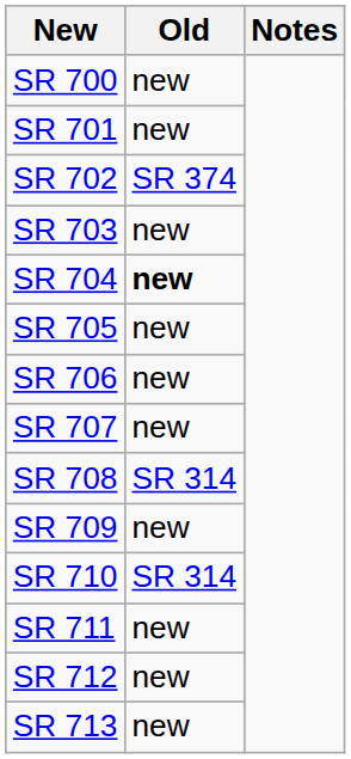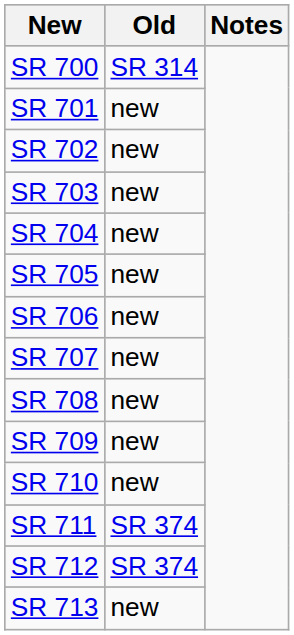SR 700 | Old: new -> SR 314
SR 702 | Old: SR 374 -> new
SR 704 | Old: bold -> normal
SR 708 | Old: SR 314 -> new
SR 710 | Old: SR 314 -> new
SR 711 | Old: new -> SR 374
SR 712 | Old: new -> SR 374
